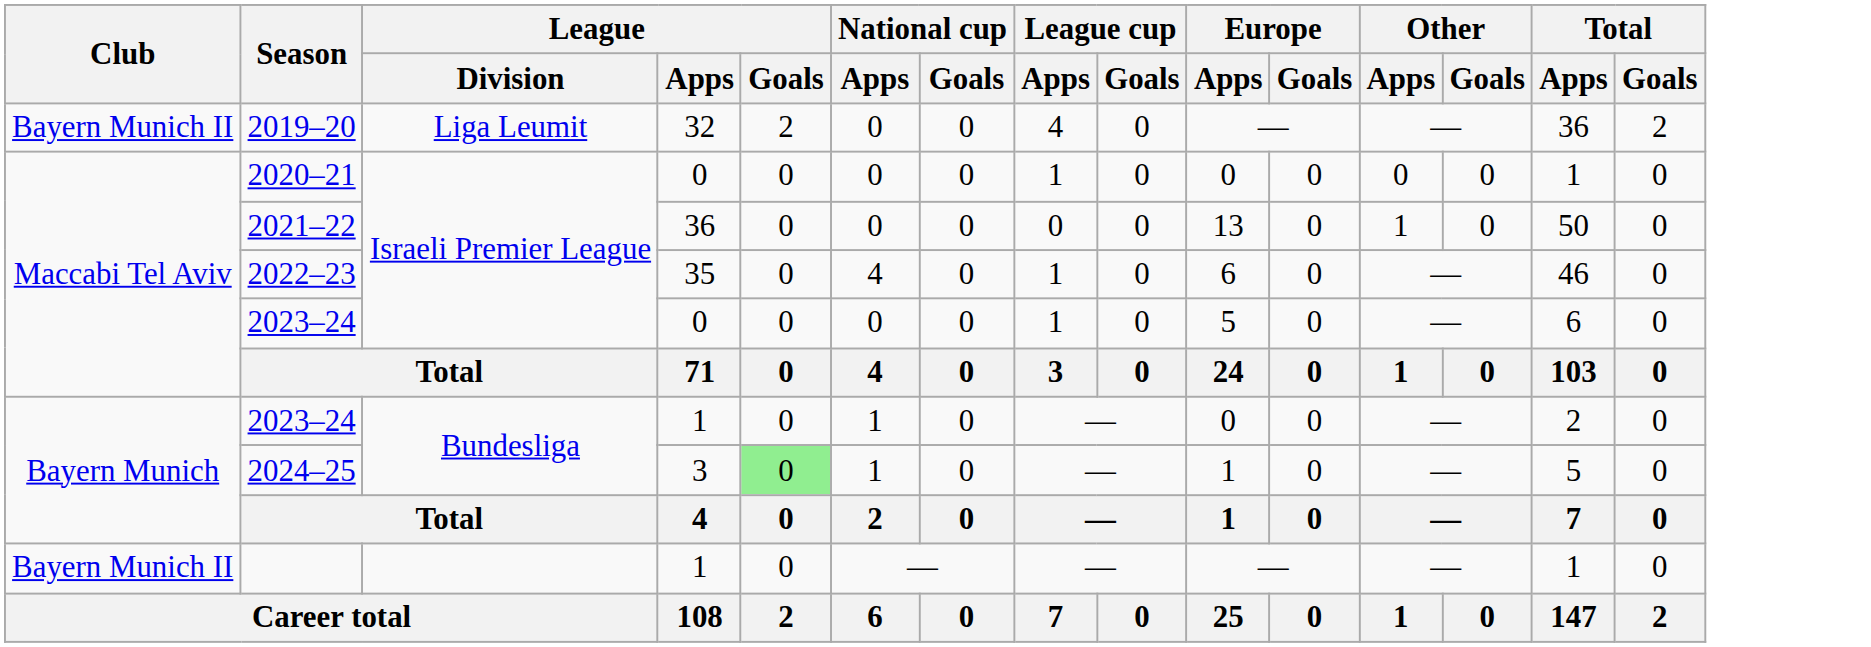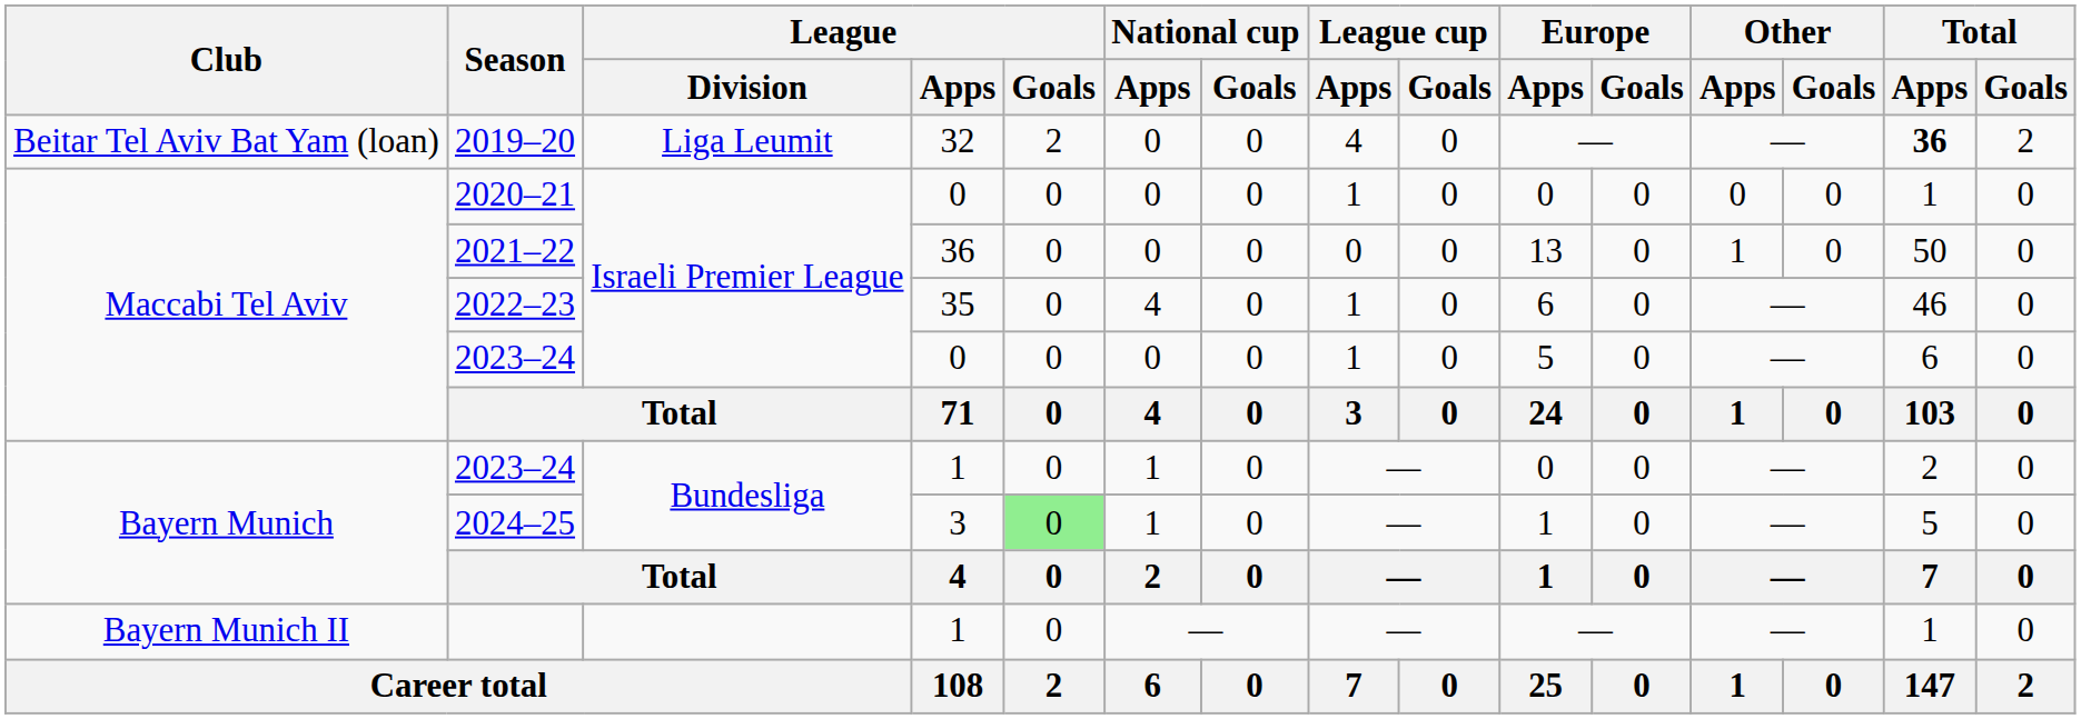2019–20 | Club: Bayern Munich II -> Beitar Tel Aviv Bat Yam (loan)
2019–20 | Total / Apps: normal -> bold
